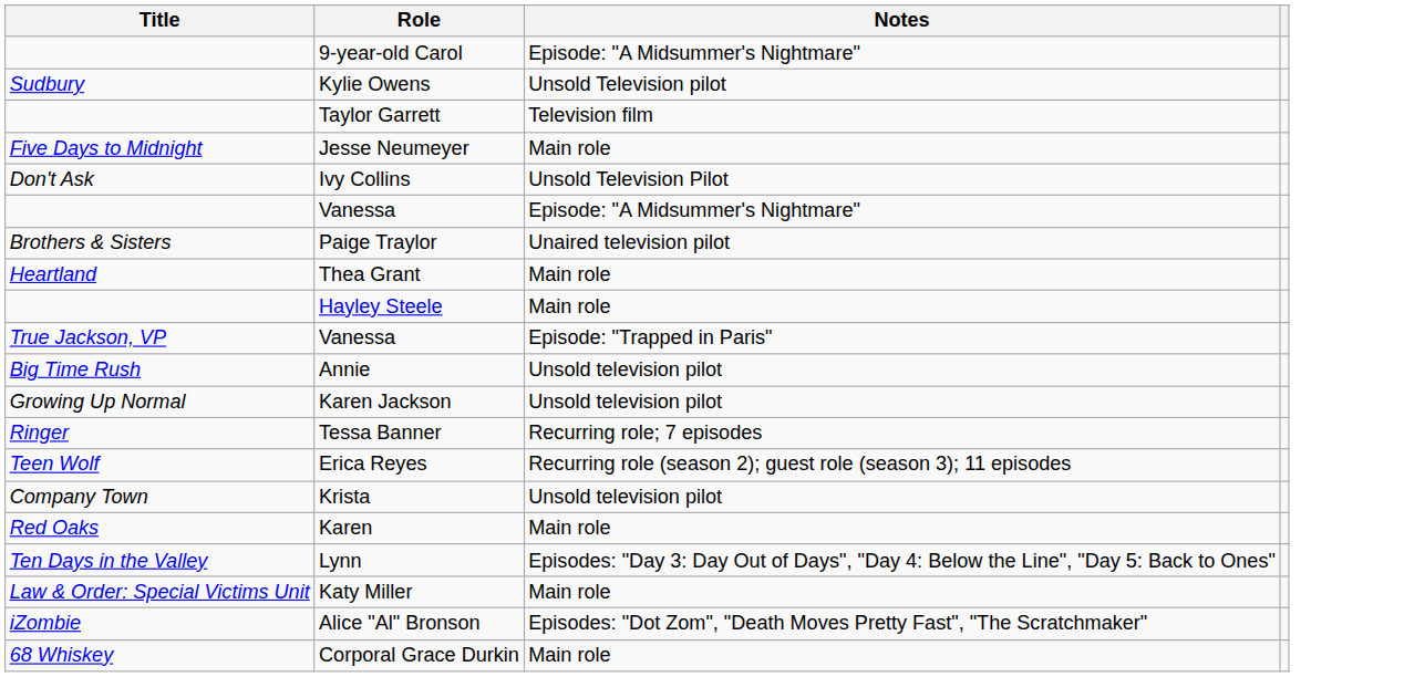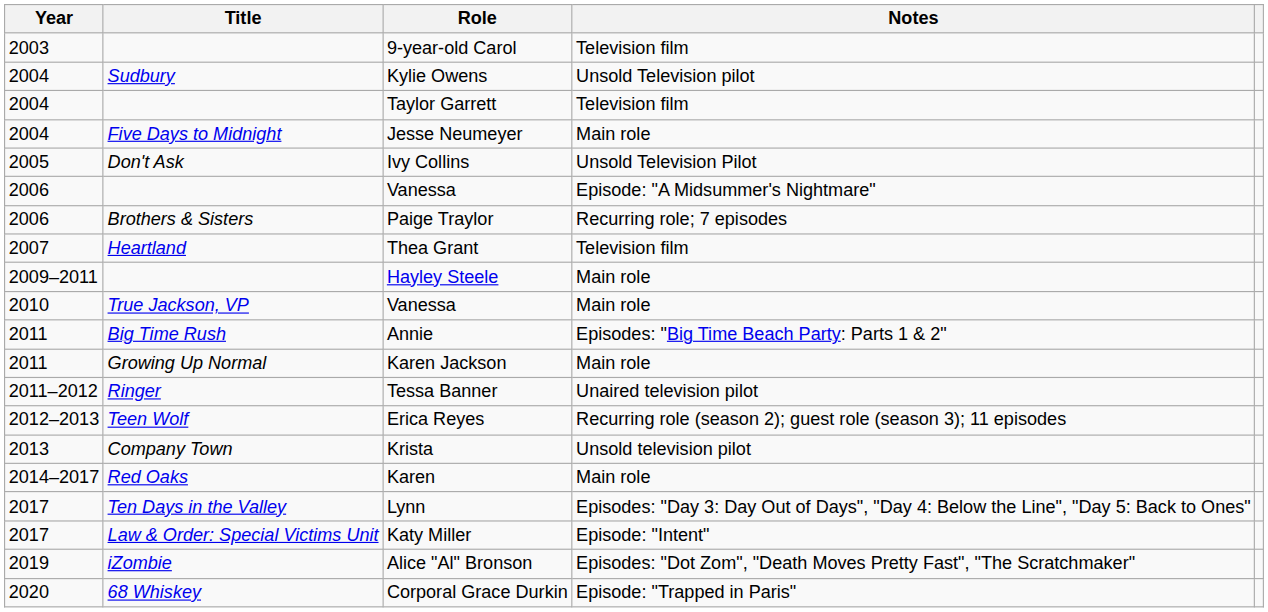+ column: Year | 2003 | 2004 | 2004 | 2004 | 2005 | 2006 | 2006 | 2007 | 2009–2011 | 2010 | 2011 | 2011 | 2011–2012 | 2012–2013 | 2013 | 2014–2017 | 2017 | 2017 | 2019 | 2020
9-year-old Carol | Notes: Episode: "A Midsummer's Nightmare" -> Television film
Paige Traylor | Notes: Unaired television pilot -> Recurring role; 7 episodes
Thea Grant | Notes: Main role -> Television film
True Jackson, VP / Vanessa | Notes: Episode: "Trapped in Paris" -> Main role
Annie | Notes: Unsold television pilot -> Episodes: "Big Time Beach Party: Parts 1 & 2"
Karen Jackson | Notes: Unsold television pilot -> Main role
Tessa Banner | Notes: Recurring role; 7 episodes -> Unaired television pilot
Katy Miller | Notes: Main role -> Episode: "Intent"
Corporal Grace Durkin | Notes: Main role -> Episode: "Trapped in Paris"
